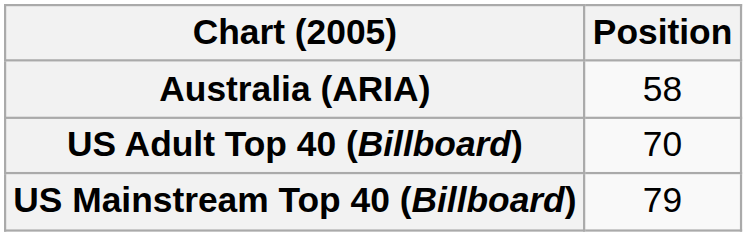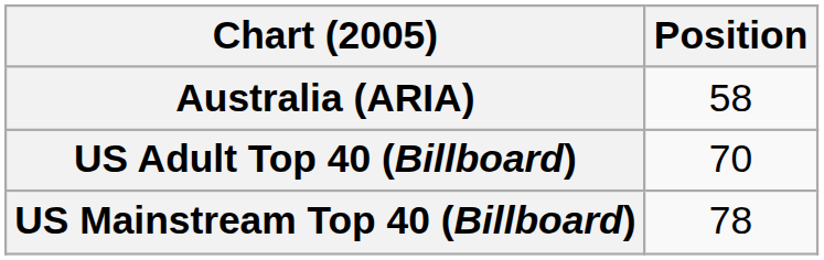US Mainstream Top 40 (Billboard) | Position: 79 -> 78
